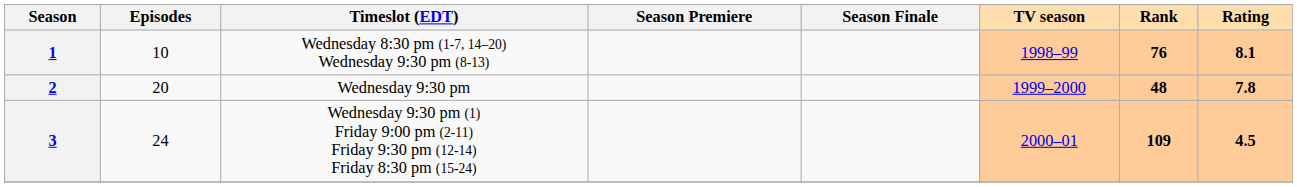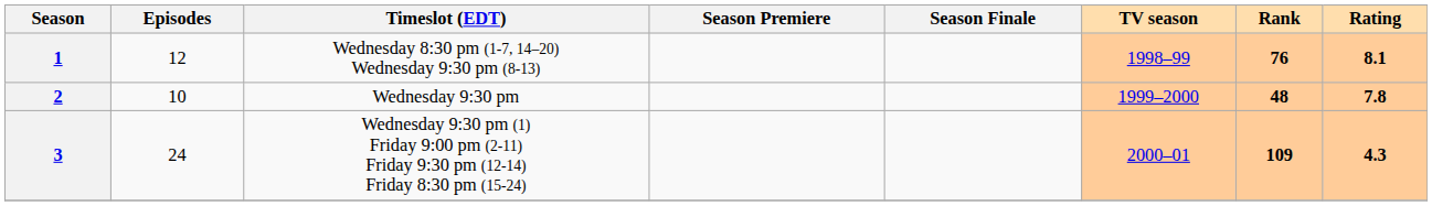1 | Episodes: 10 -> 12
2 | Episodes: 20 -> 10
3 | Rating: 4.5 -> 4.3
